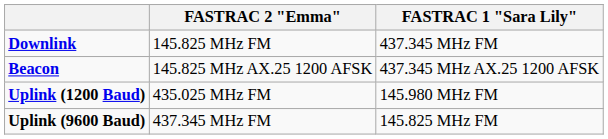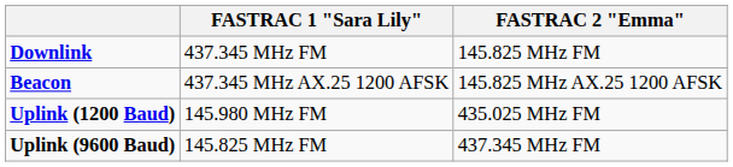columns swapped: FASTRAC 1 "Sara Lily" <-> FASTRAC 2 "Emma"
